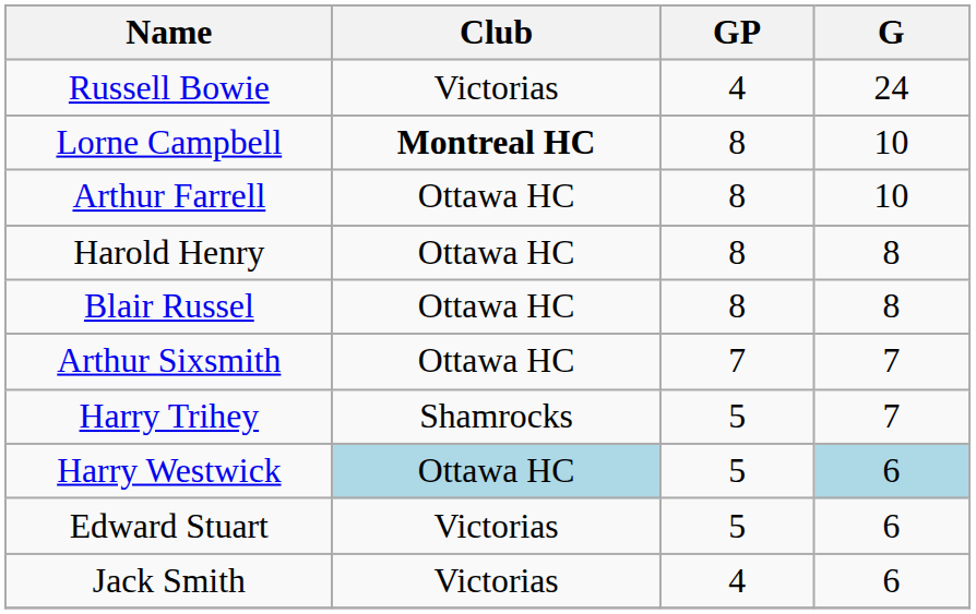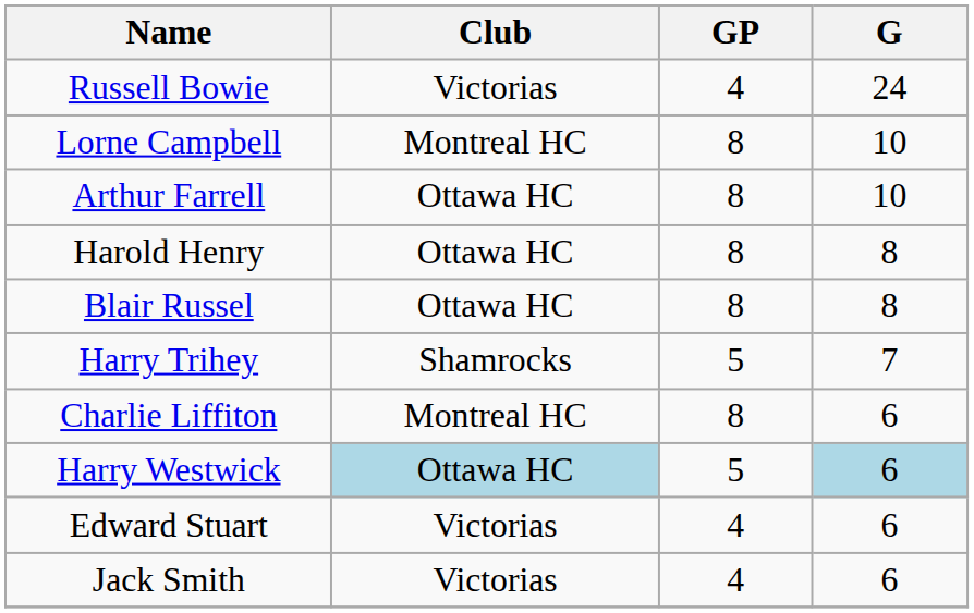Lorne Campbell | Club: bold -> normal
- row: Arthur Sixsmith | Ottawa HC | 7 | 7
+ row: Charlie Liffiton | Montreal HC | 8 | 6
Edward Stuart | GP: 5 -> 4
